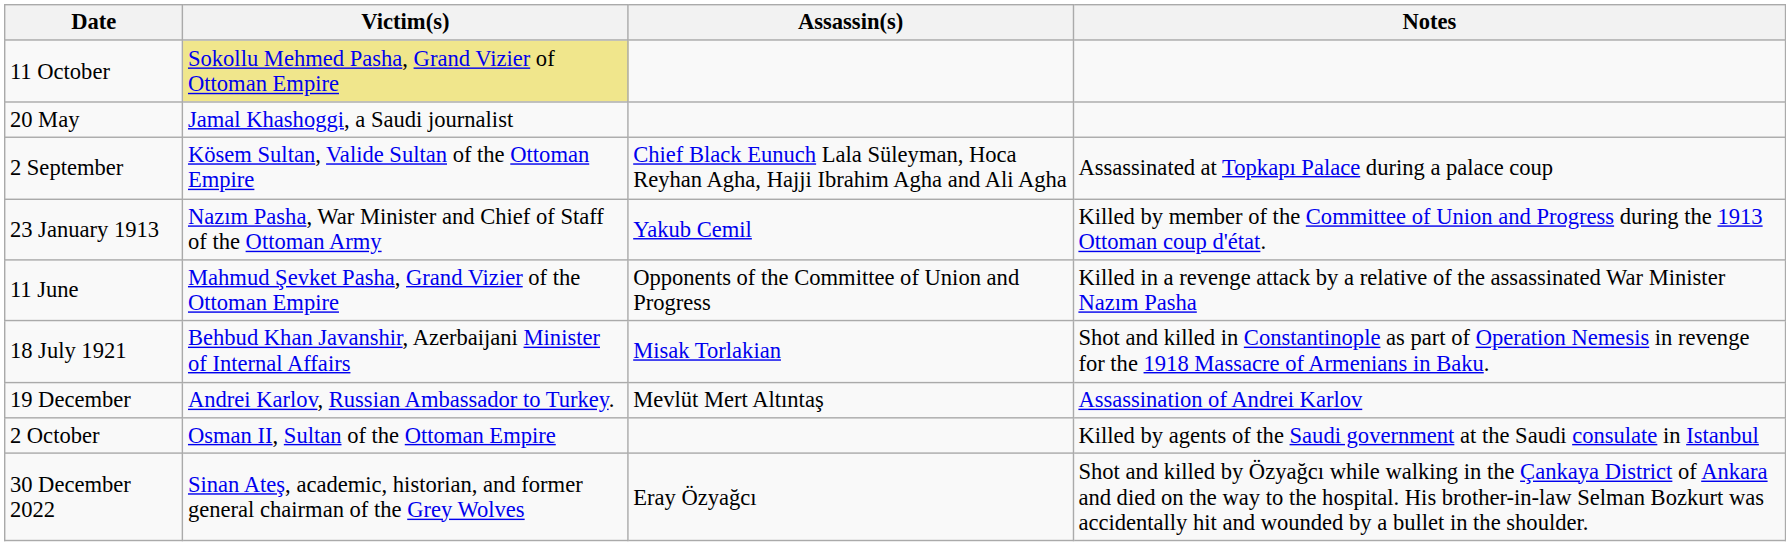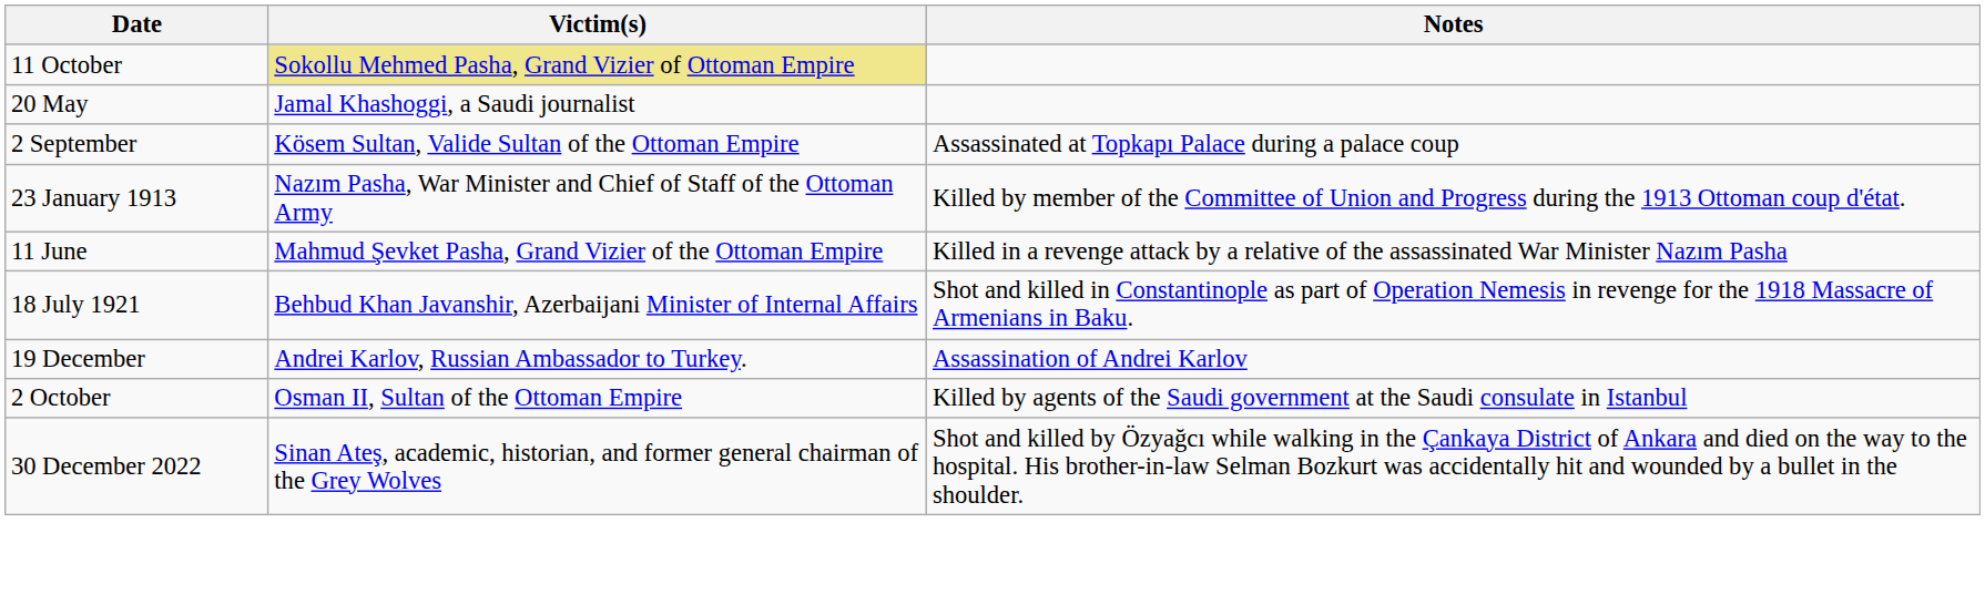- column: Assassin(s) | Chief Black Eunuch Lala Süleyman, Hoca Reyhan Agha, Hajji Ibrahim Agha and Ali Agha | Yakub Cemil | Opponents of the Committee of Union and Progress | Misak Torlakian | Mevlüt Mert Altıntaş | Eray Özyağcı
